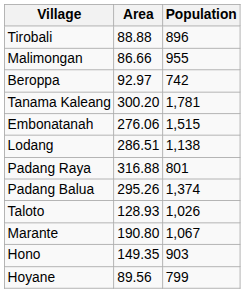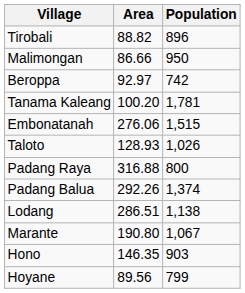Tirobali | Area: 88.88 -> 88.82
Malimongan | Population: 955 -> 950
Tanama Kaleang | Area: 300.20 -> 100.20
rows swapped: Lodang <-> Taloto
Padang Raya | Population: 801 -> 800
Padang Balua | Area: 295.26 -> 292.26
Hono | Area: 149.35 -> 146.35
